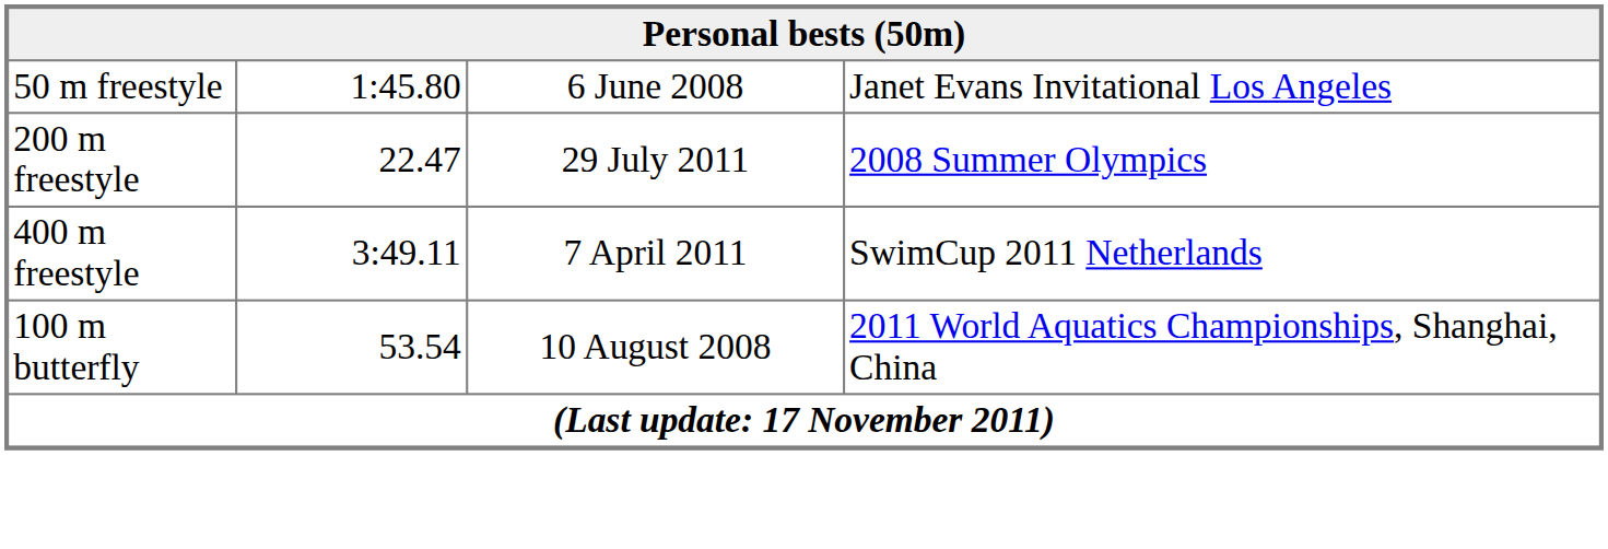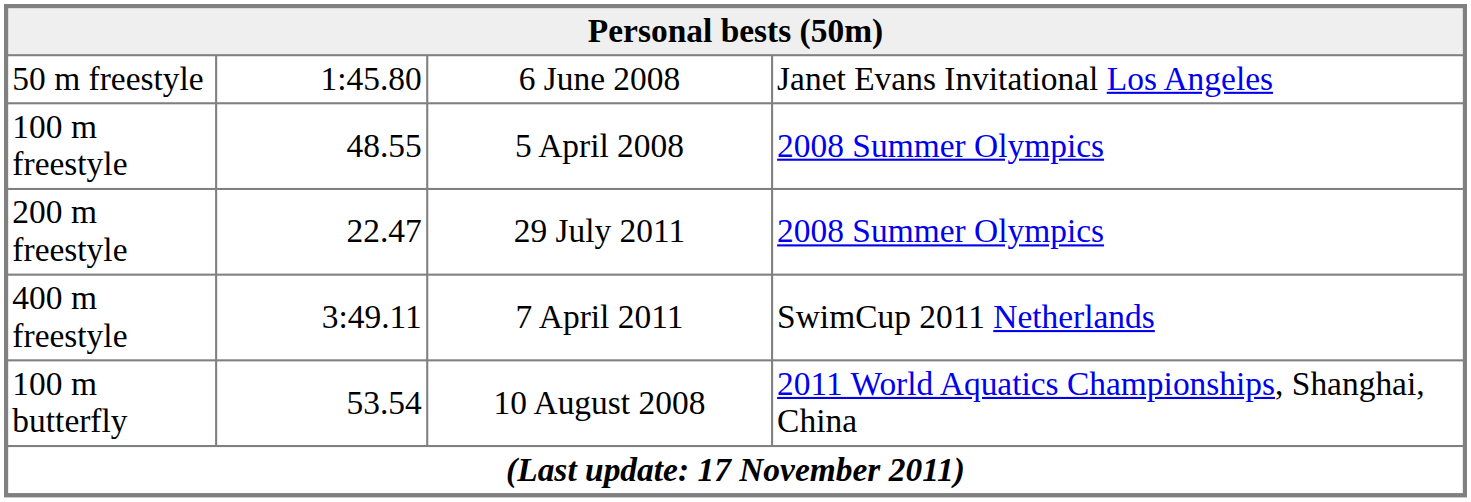+ row: 100 m freestyle | 48.55 | 5 April 2008 | 2008 Summer Olympics
